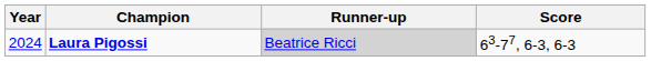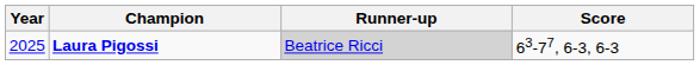Laura Pigossi | Year: 2024 -> 2025
